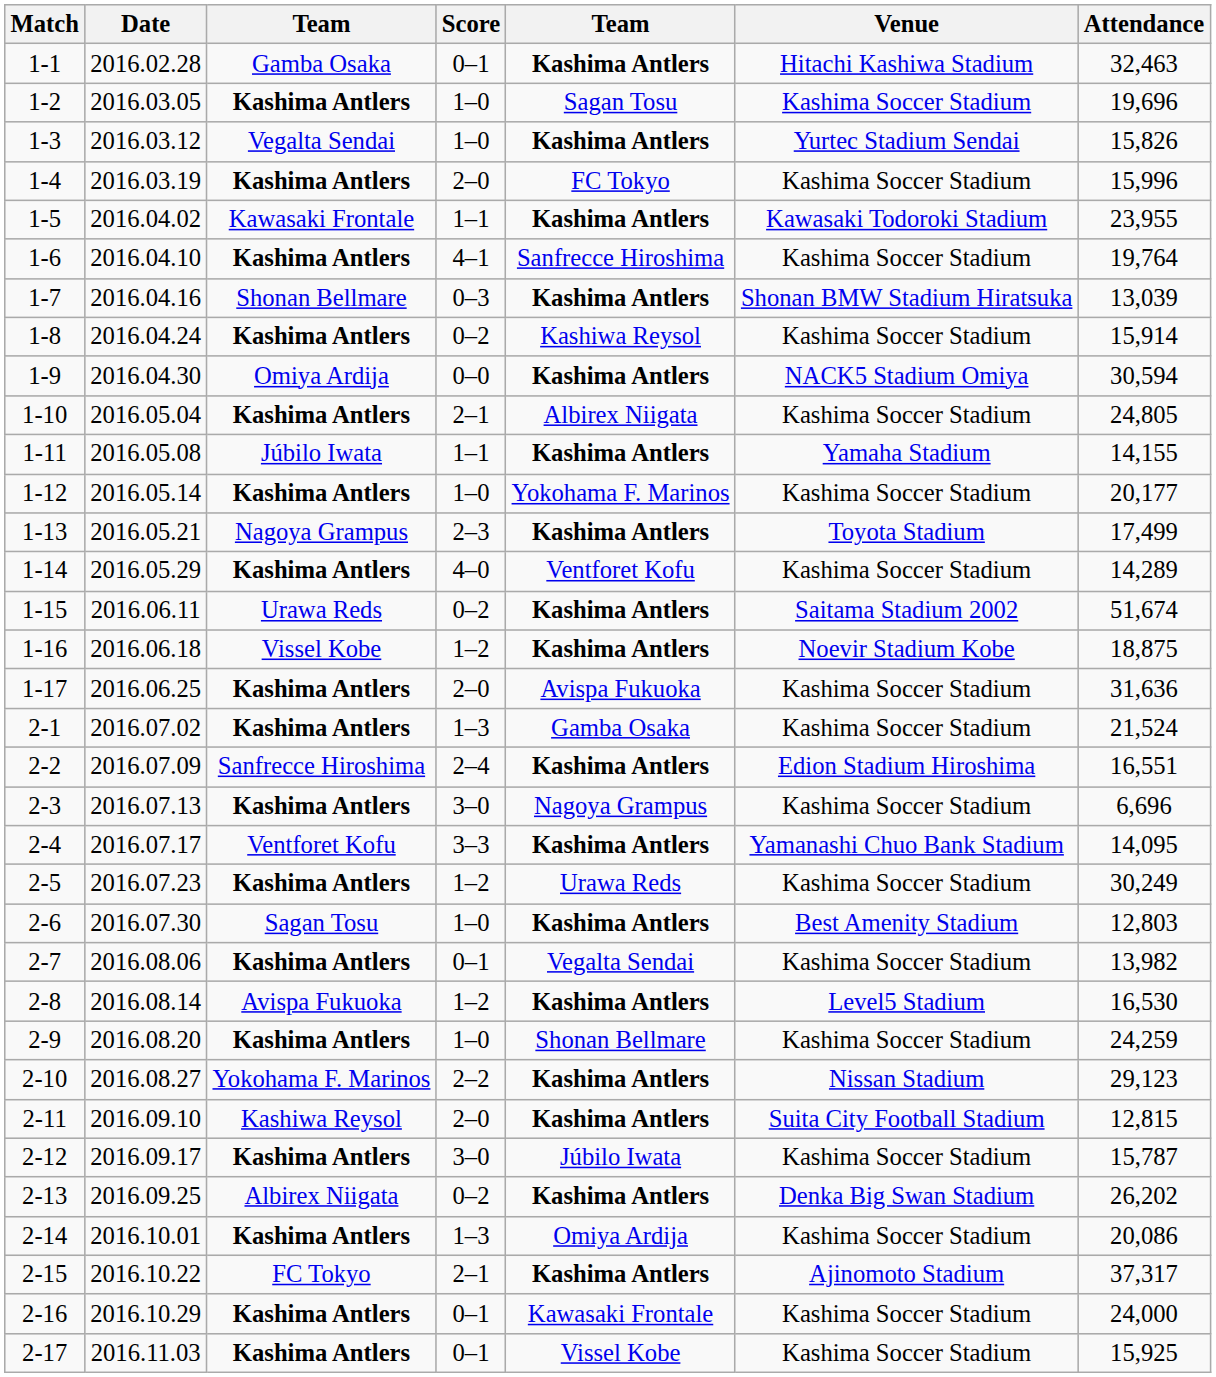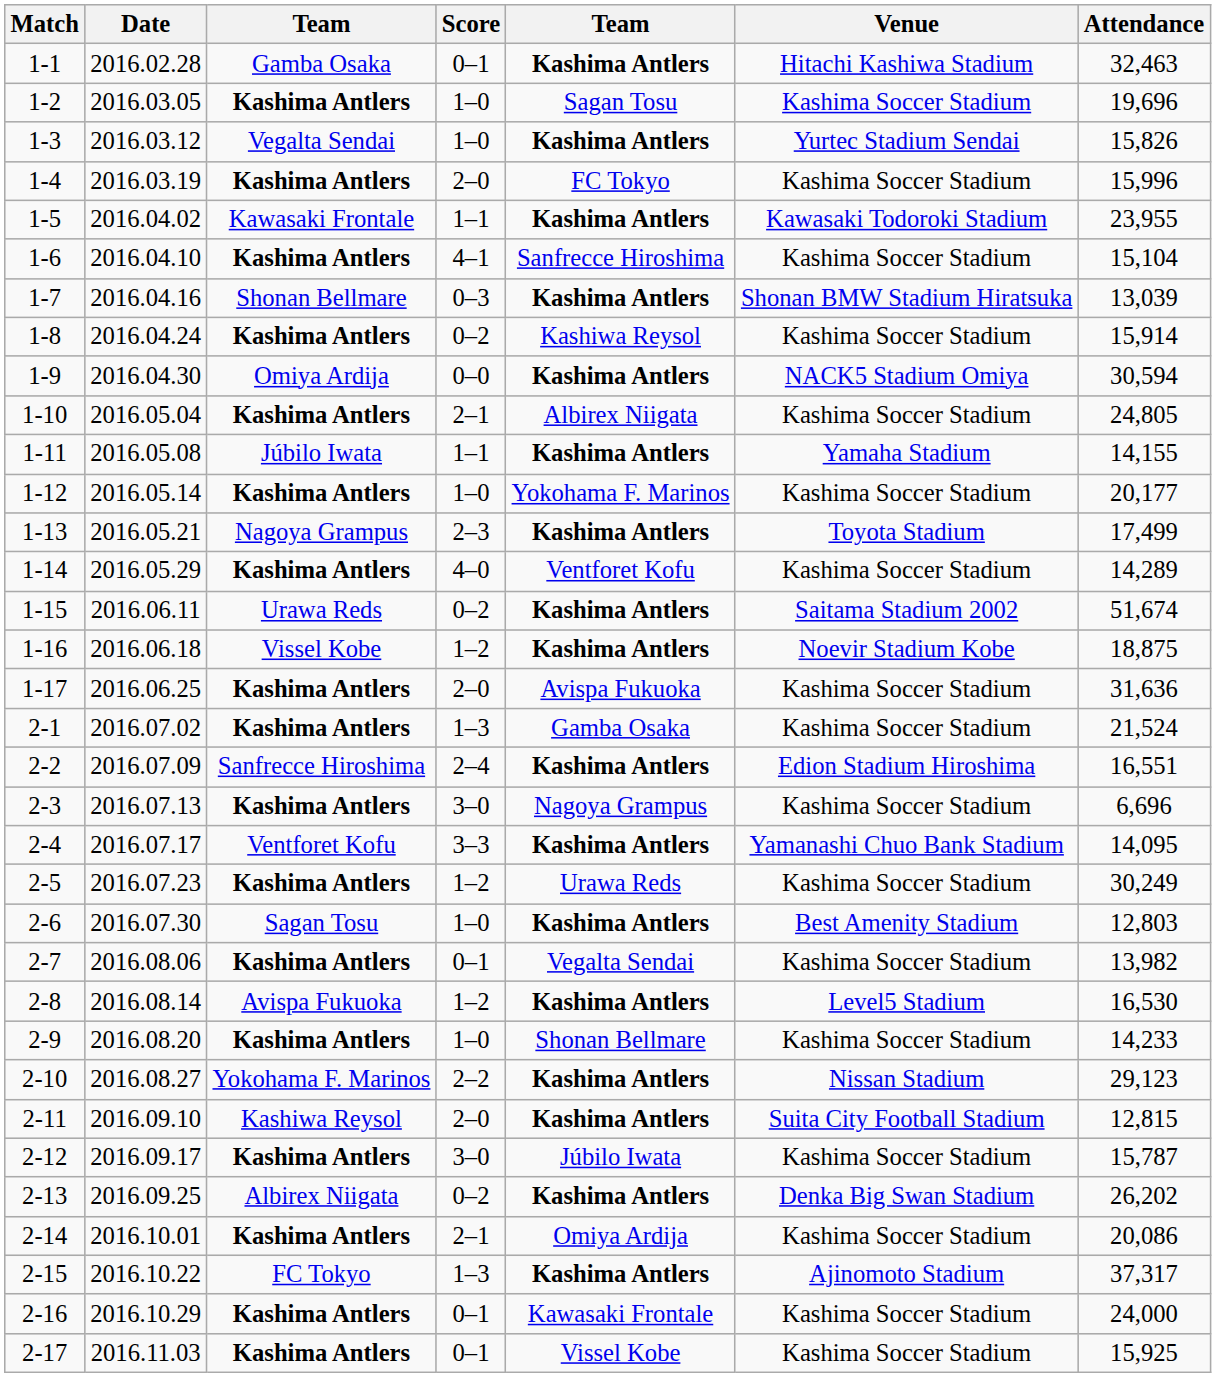1-6 | Attendance: 19,764 -> 15,104
2-9 | Attendance: 24,259 -> 14,233
2-14 | Score: 1–3 -> 2–1
2-15 | Score: 2–1 -> 1–3
